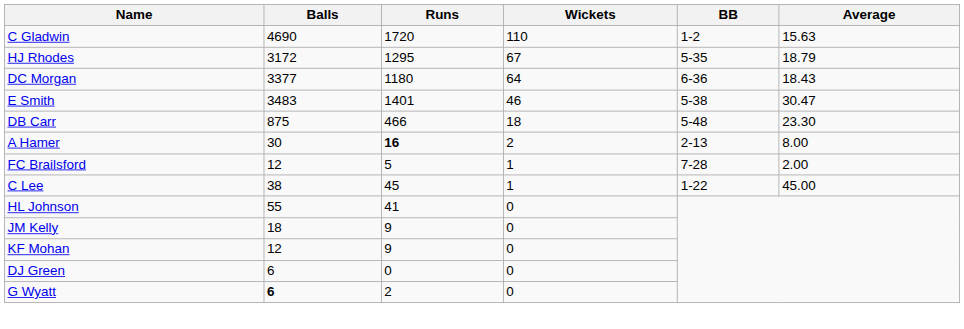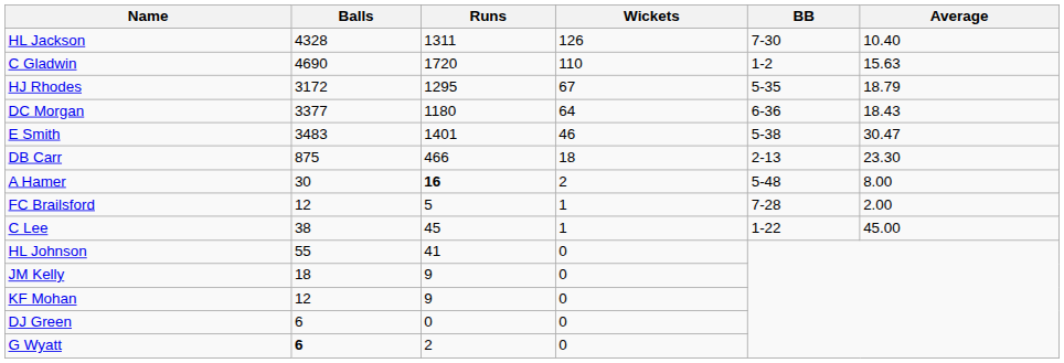+ row: HL Jackson | 4328 | 1311 | 126 | 7-30 | 10.40
DB Carr | BB: 5-48 -> 2-13
A Hamer | BB: 2-13 -> 5-48
